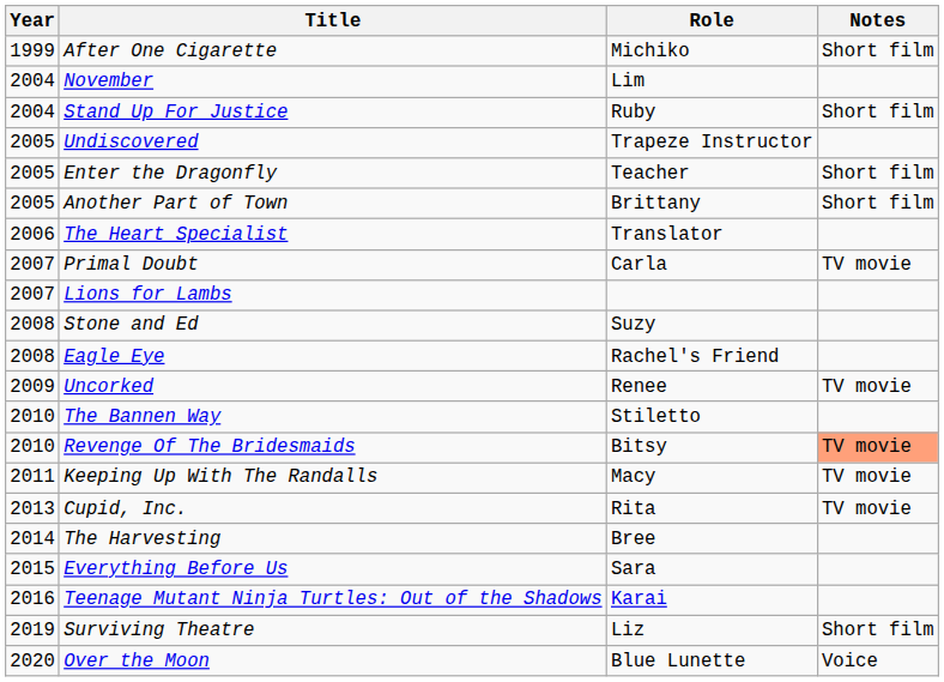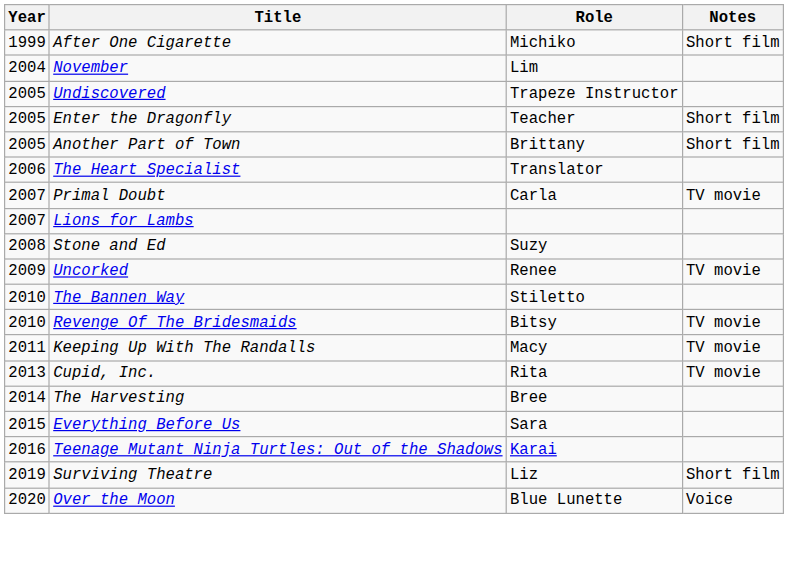- row: 2004 | Stand Up For Justice | Ruby | Short film
- row: 2008 | Eagle Eye | Rachel's Friend
Revenge Of The Bridesmaids | Notes: lightsalmon background -> no background
